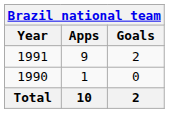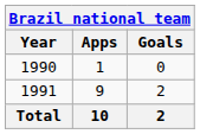rows swapped: 1990 <-> 1991
